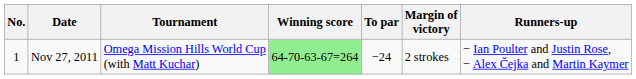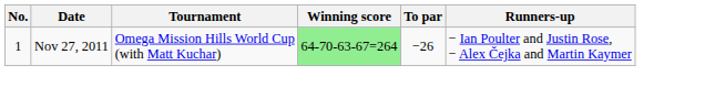- column: Margin of victory | 2 strokes
Nov 27, 2011 | To par: −24 -> −26
